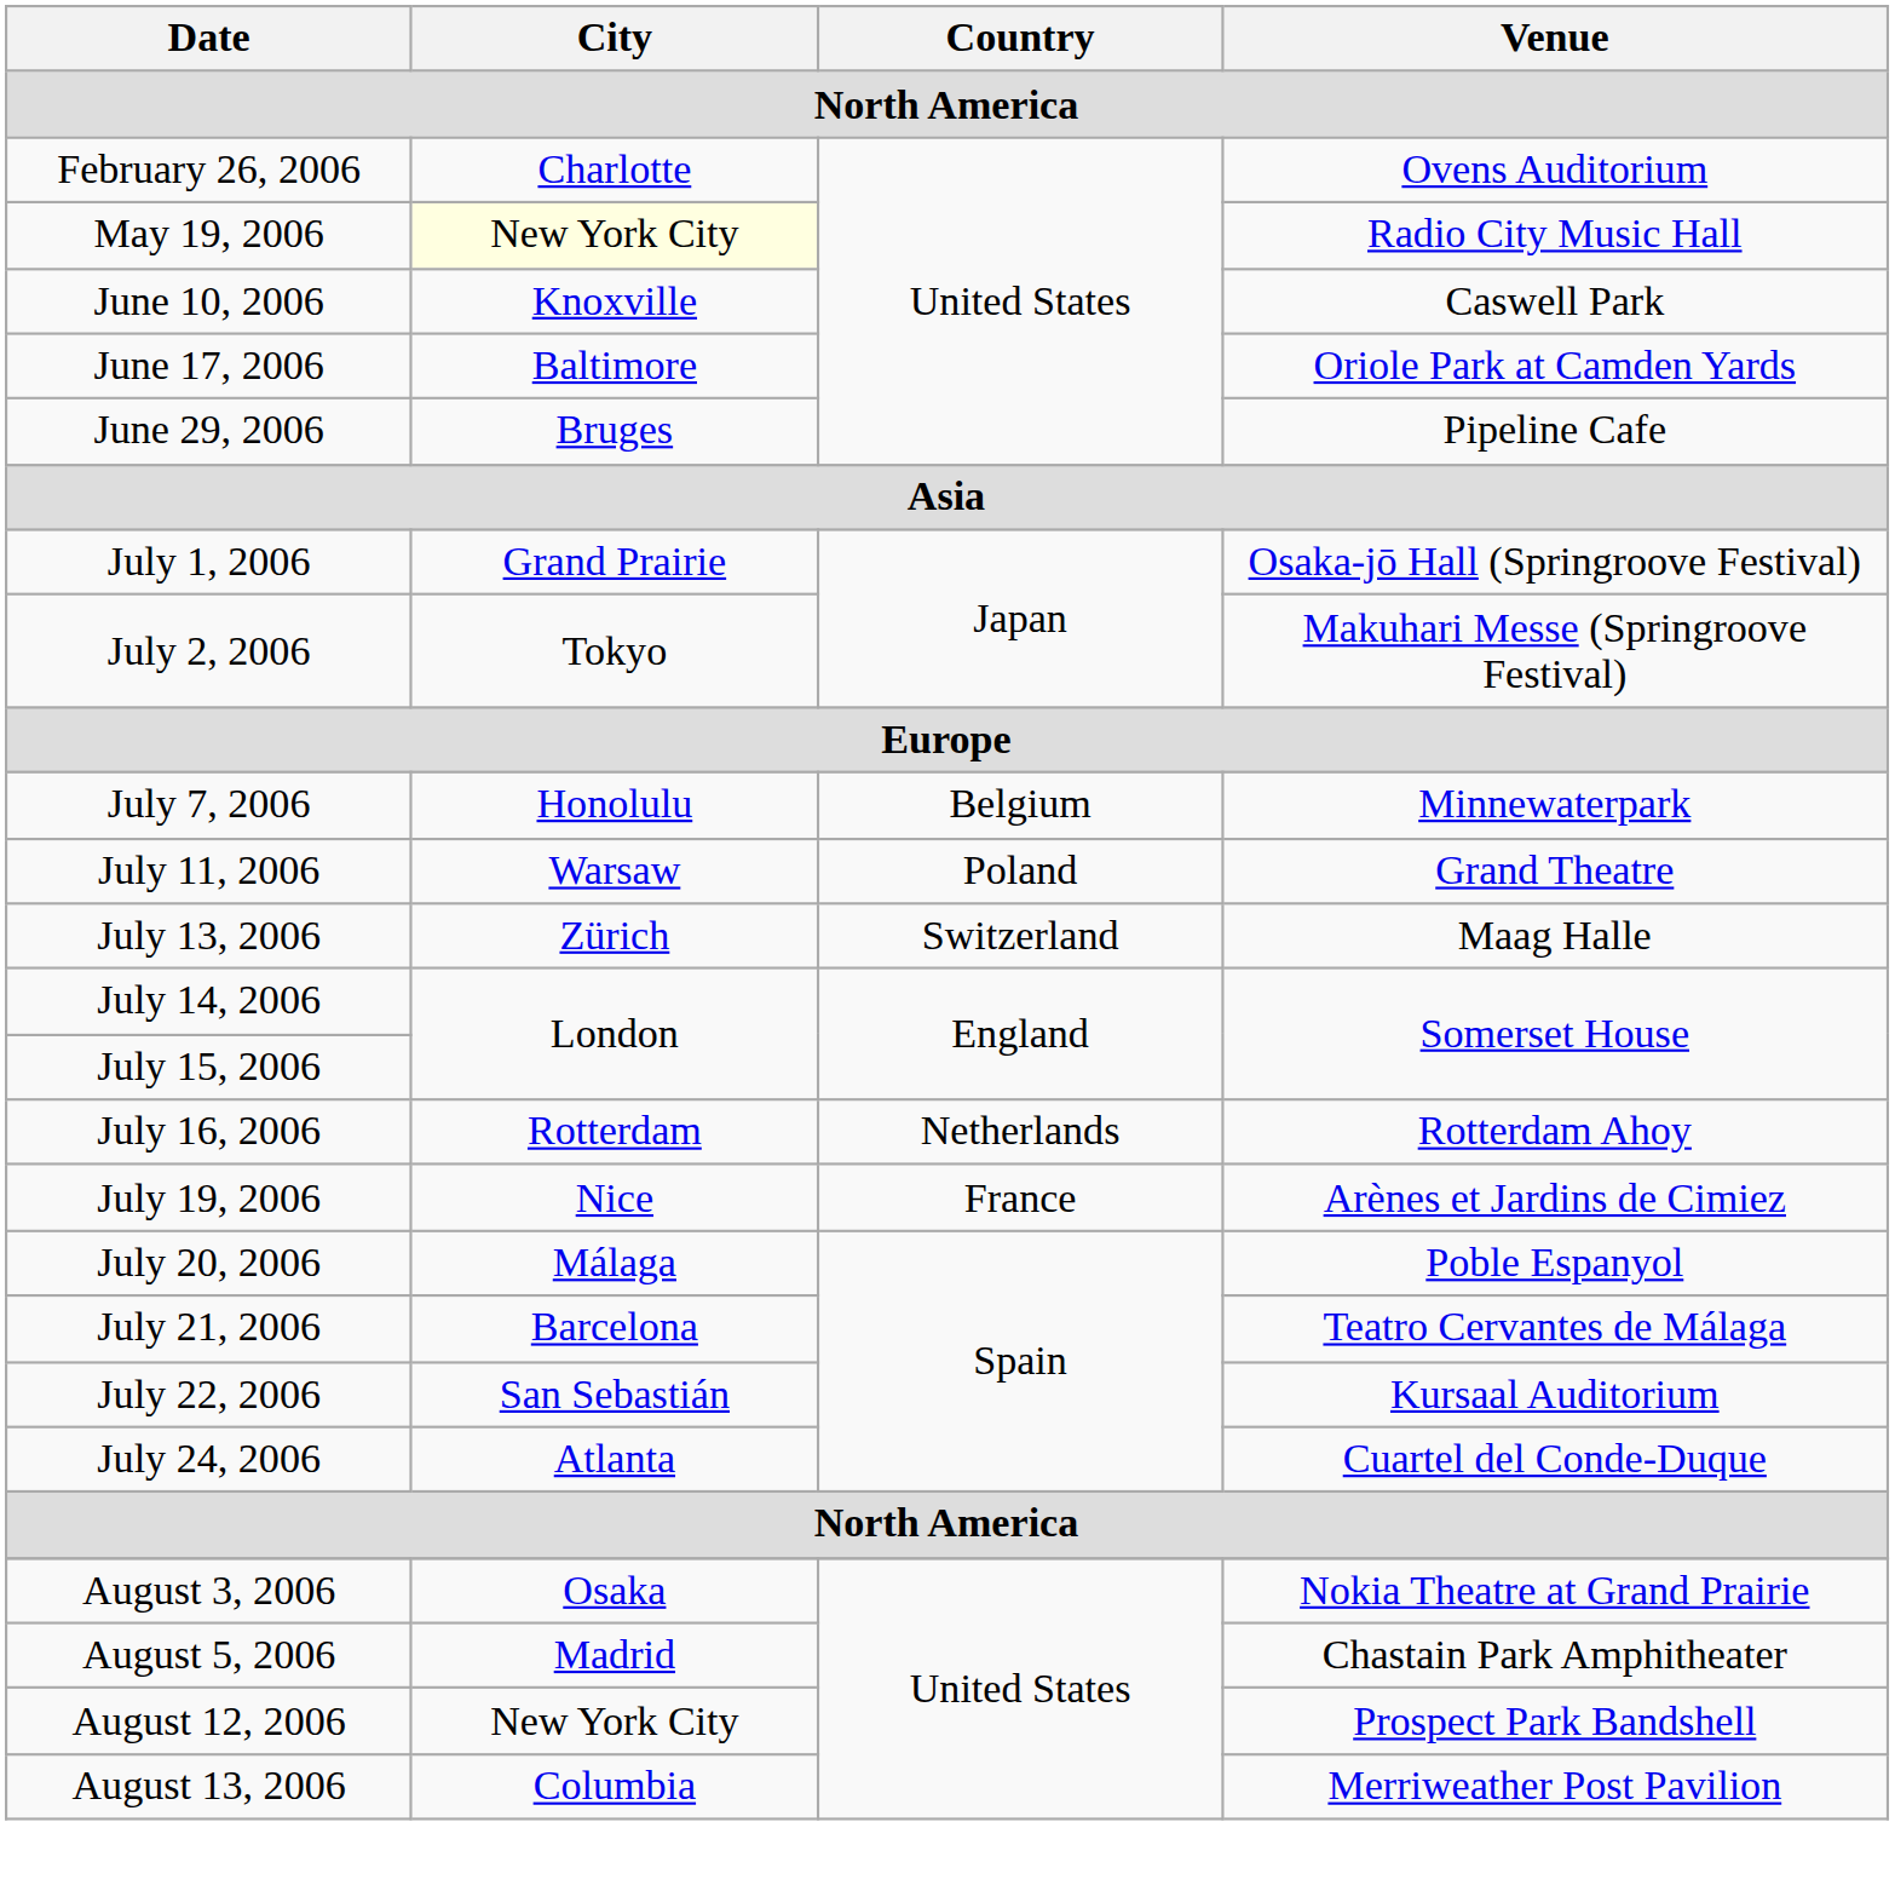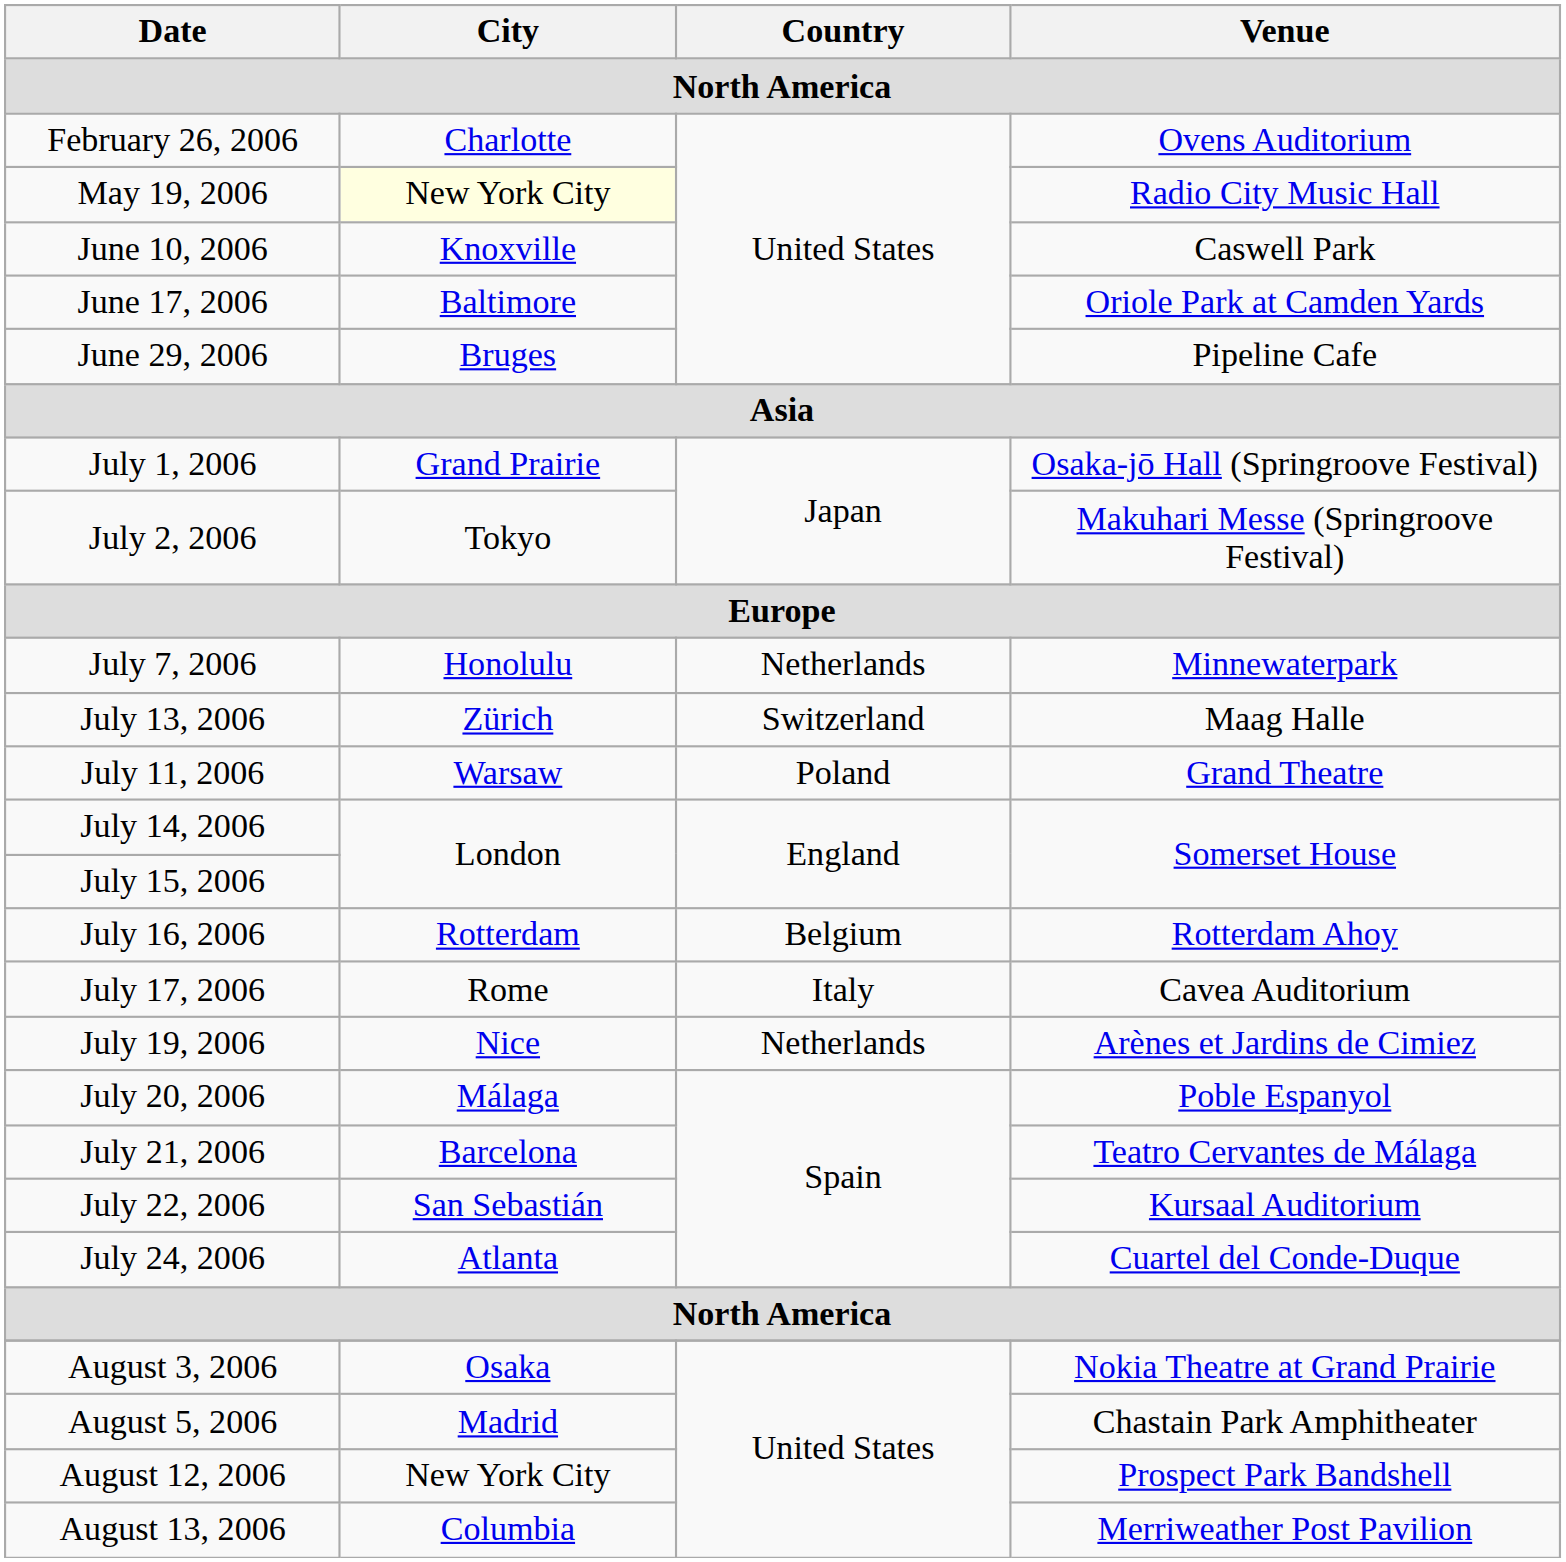July 7, 2006 | Country: Belgium -> Netherlands
rows swapped: July 11, 2006 <-> July 13, 2006
July 16, 2006 | Country: Netherlands -> Belgium
+ row: July 17, 2006 | Rome | Italy | Cavea Auditorium
July 19, 2006 | Country: France -> Netherlands
